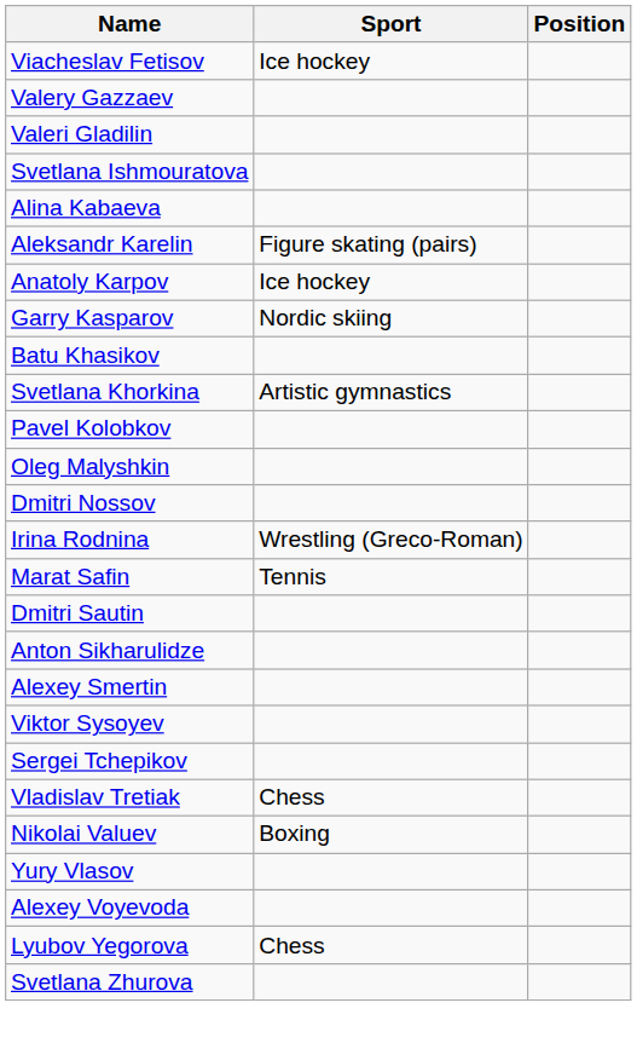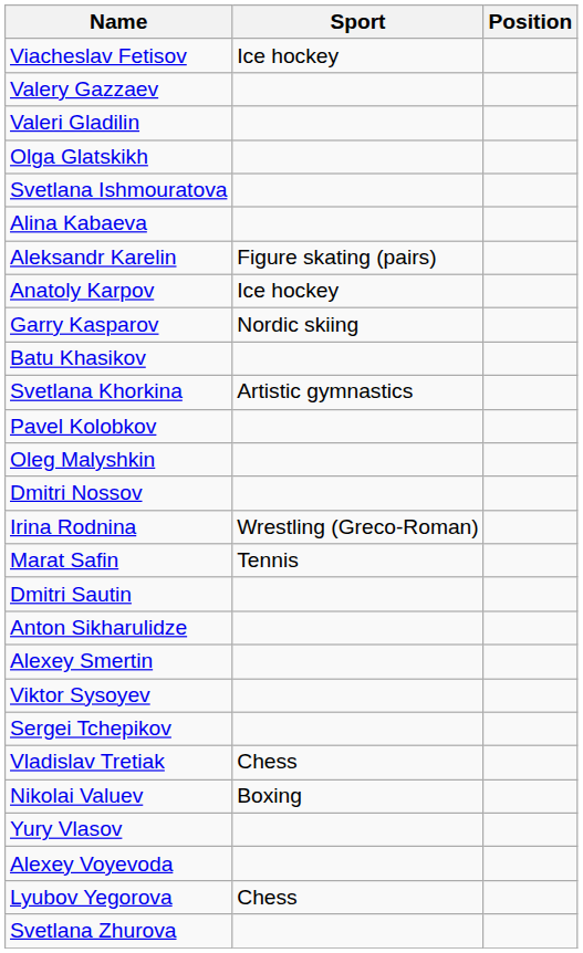+ row: Olga Glatskikh
